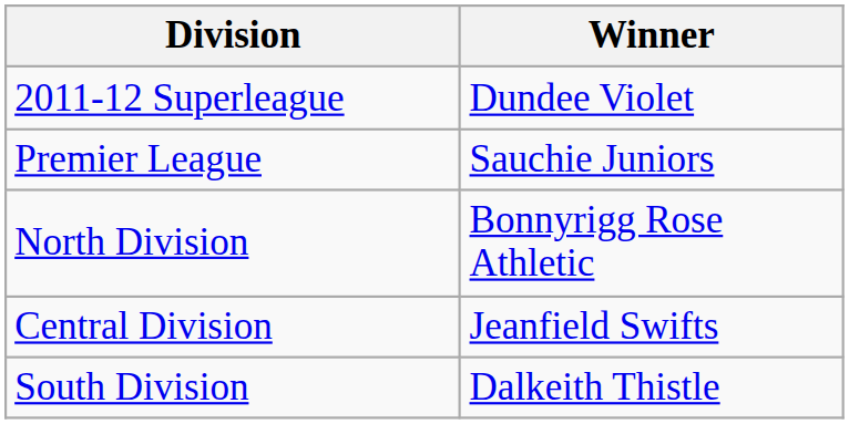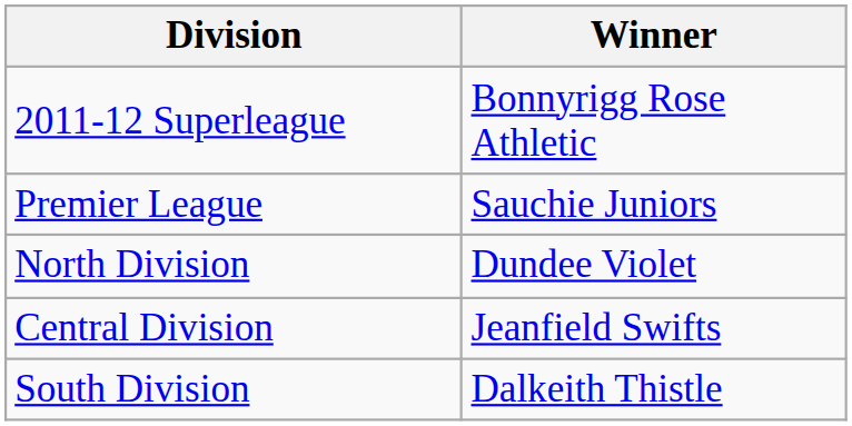2011-12 Superleague | Winner: Dundee Violet -> Bonnyrigg Rose Athletic
North Division | Winner: Bonnyrigg Rose Athletic -> Dundee Violet
